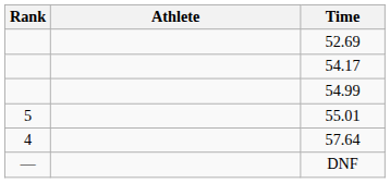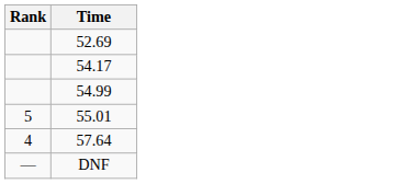- column: Athlete
